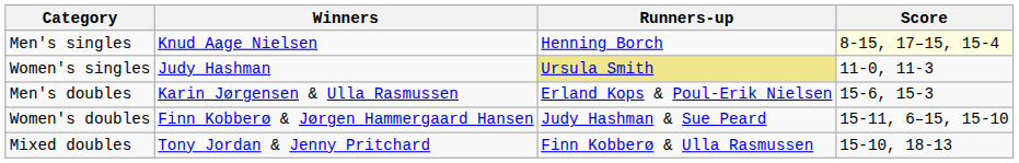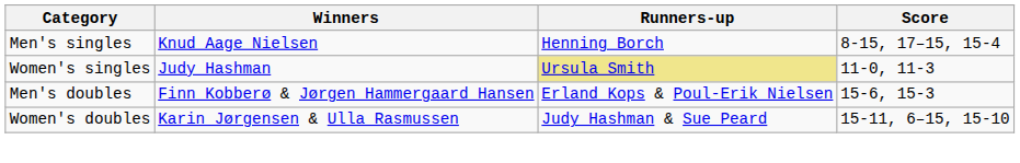Men's singles | Score: lightyellow background -> no background
Men's doubles | Winners: Karin Jørgensen & Ulla Rasmussen -> Finn Kobberø & Jørgen Hammergaard Hansen
Women's doubles | Winners: Finn Kobberø & Jørgen Hammergaard Hansen -> Karin Jørgensen & Ulla Rasmussen
- row: Mixed doubles | Tony Jordan & Jenny Pritchard | Finn Kobberø & Ulla Rasmussen | 15-10, 18-13
